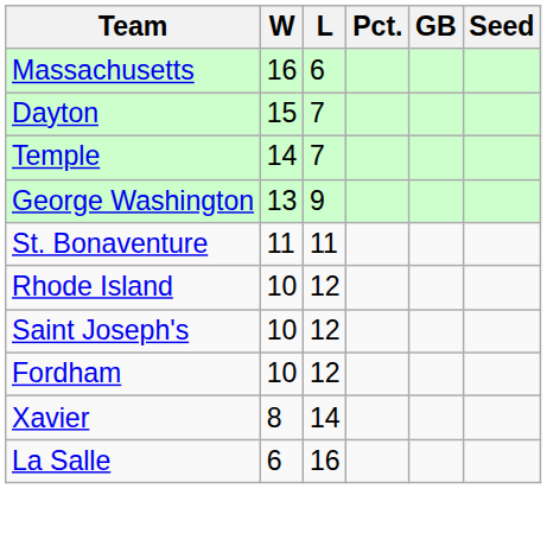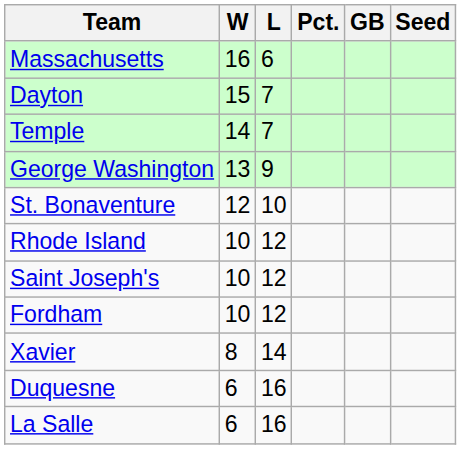St. Bonaventure | W: 11 -> 12
St. Bonaventure | L: 11 -> 10
+ row: Duquesne | 6 | 16
